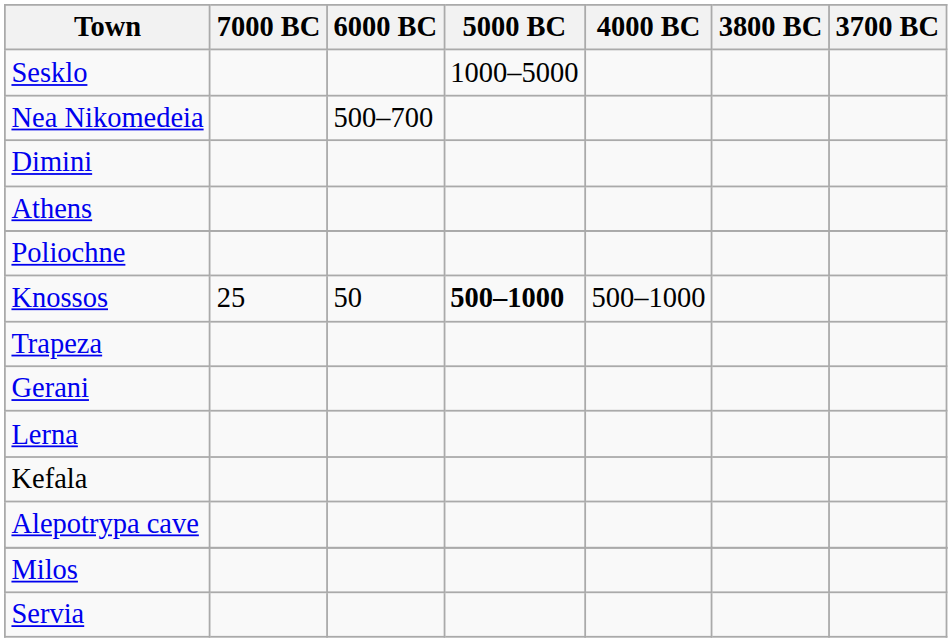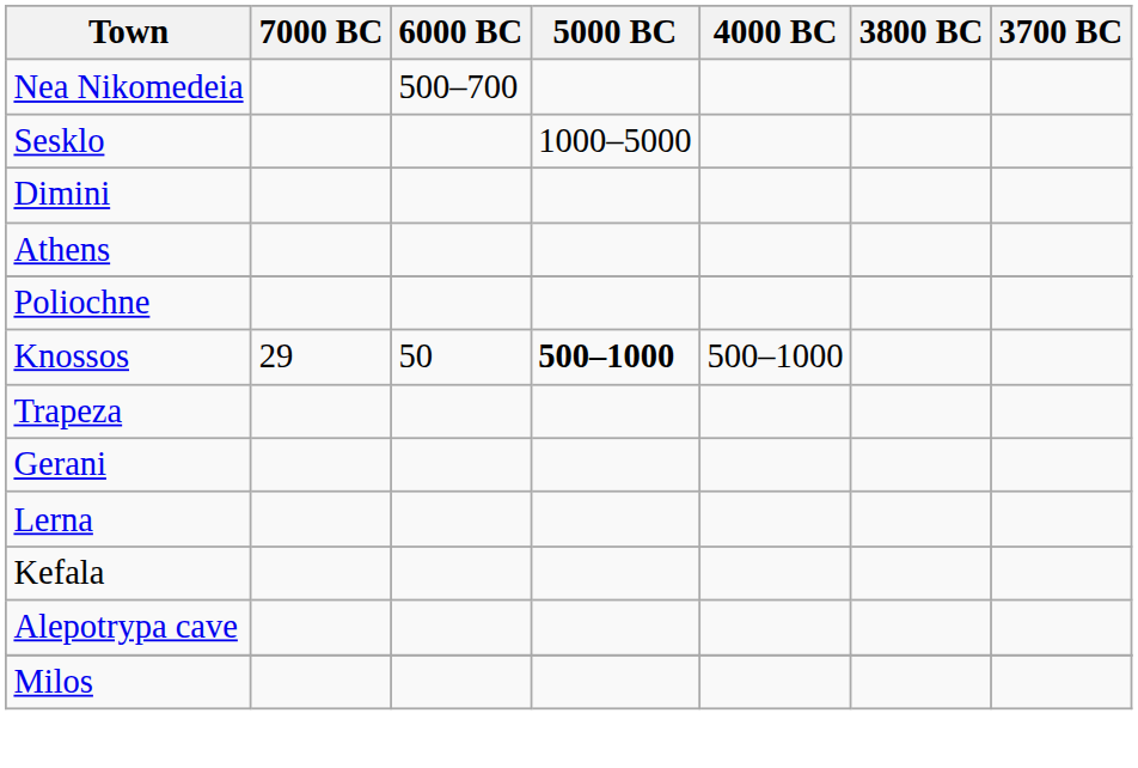rows swapped: Nea Nikomedeia <-> Sesklo
Knossos | 7000 BC: 25 -> 29
- row: Servia
